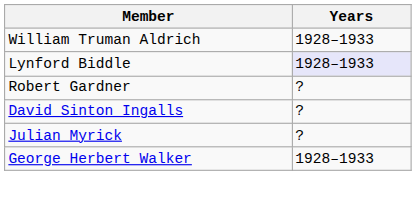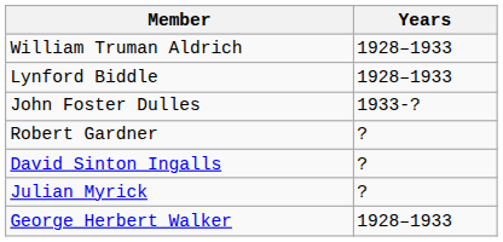Lynford Biddle | Years: lavender background -> no background
+ row: John Foster Dulles | 1933-?
